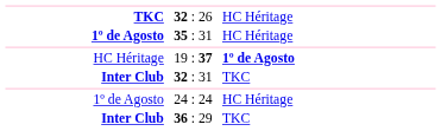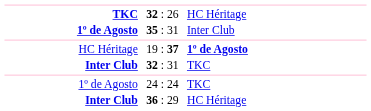35 : 31 | column 3: HC Héritage -> Inter Club
24 : 24 | column 3: HC Héritage -> TKC
36 : 29 | column 3: TKC -> HC Héritage
